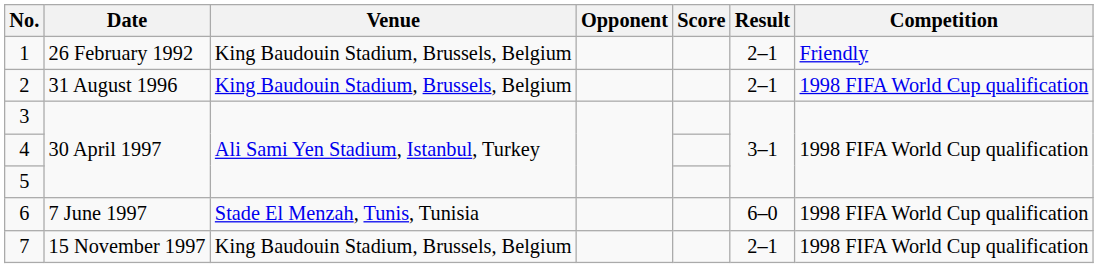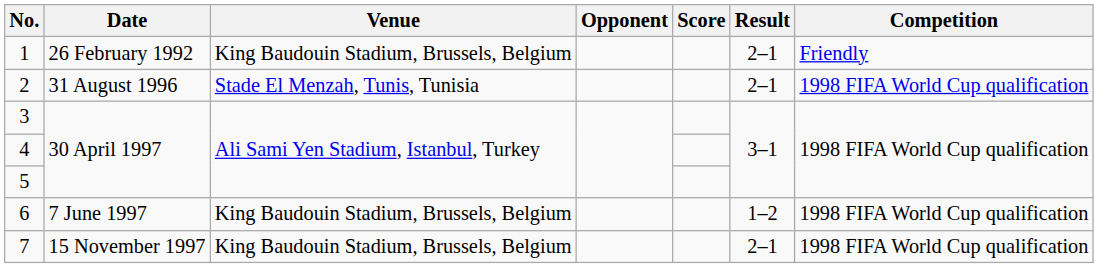2 | Venue: King Baudouin Stadium, Brussels, Belgium -> Stade El Menzah, Tunis, Tunisia
6 | Venue: Stade El Menzah, Tunis, Tunisia -> King Baudouin Stadium, Brussels, Belgium
6 | Result: 6–0 -> 1–2
